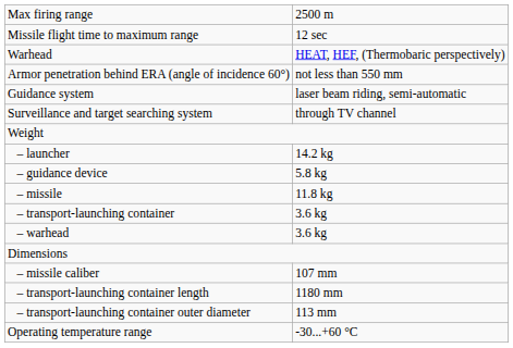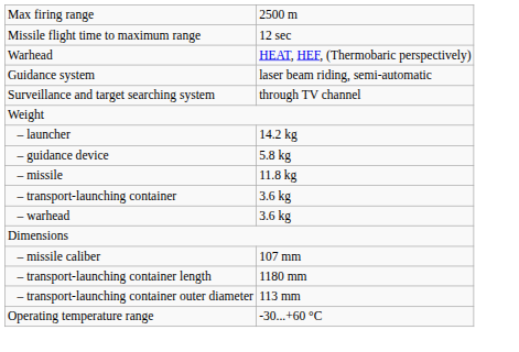- row: Armor penetration behind ERA (angle of incidence 60°) | not less than 550 mm
